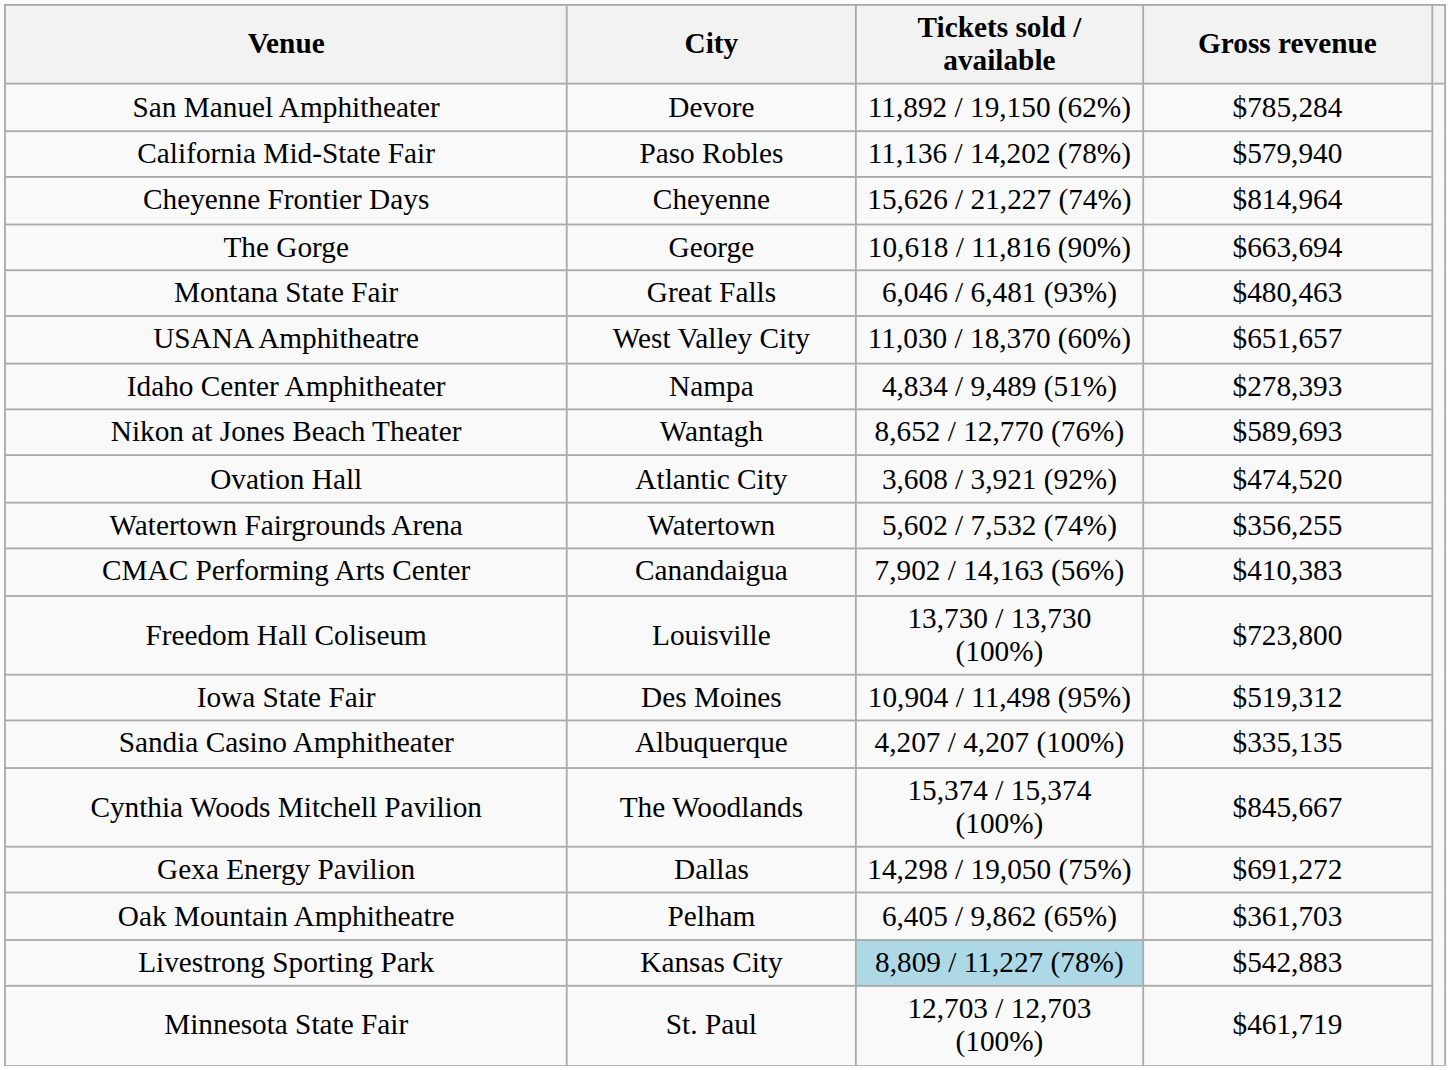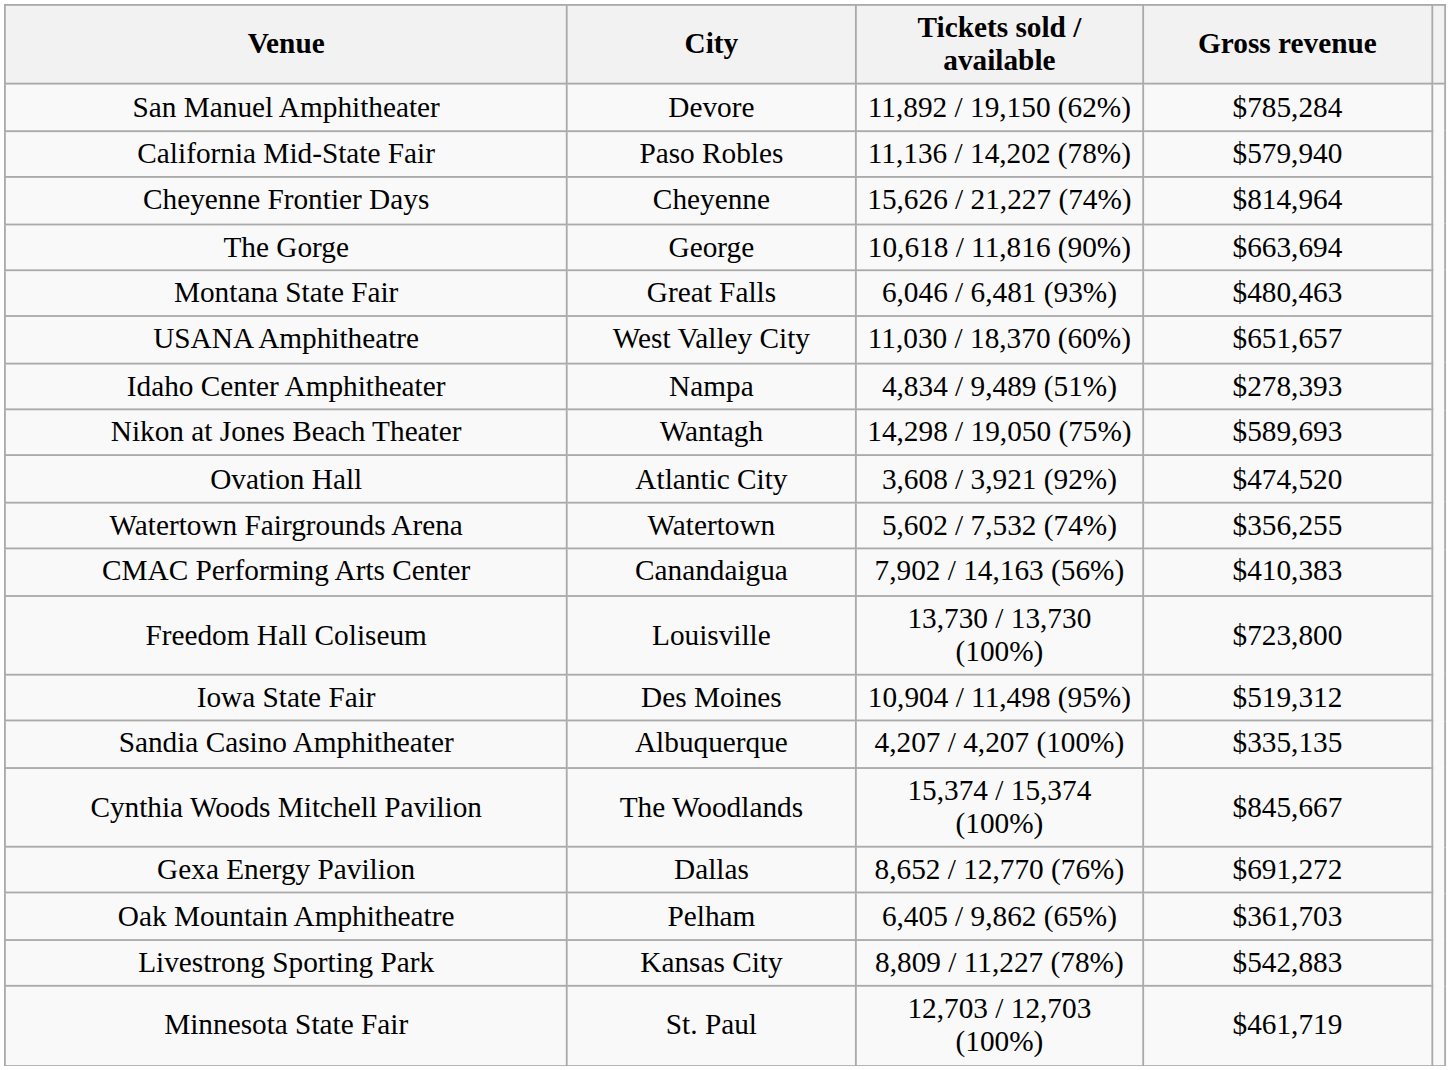Nikon at Jones Beach Theater | Tickets sold / available: 8,652 / 12,770 (76%) -> 14,298 / 19,050 (75%)
Gexa Energy Pavilion | Tickets sold / available: 14,298 / 19,050 (75%) -> 8,652 / 12,770 (76%)
Livestrong Sporting Park | Tickets sold / available: lightblue background -> no background
